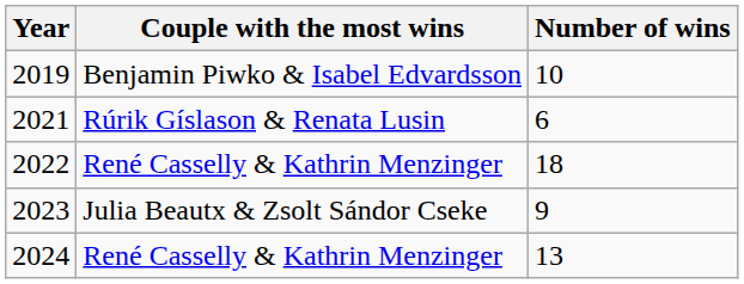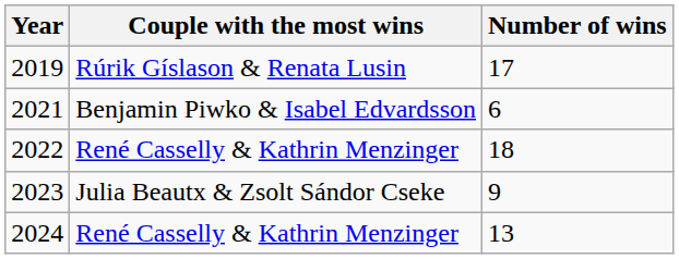2019 | Couple with the most wins: Benjamin Piwko & Isabel Edvardsson -> Rúrik Gíslason & Renata Lusin
2019 | Number of wins: 10 -> 17
2021 | Couple with the most wins: Rúrik Gíslason & Renata Lusin -> Benjamin Piwko & Isabel Edvardsson
